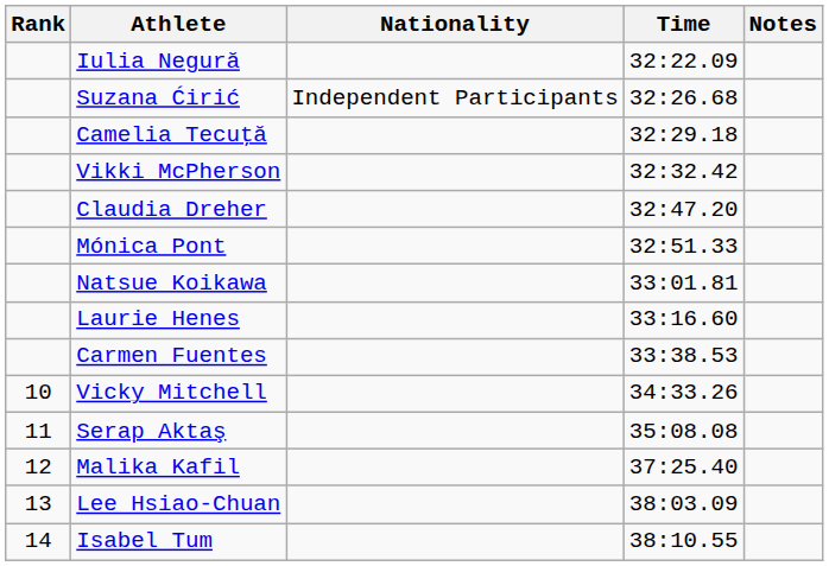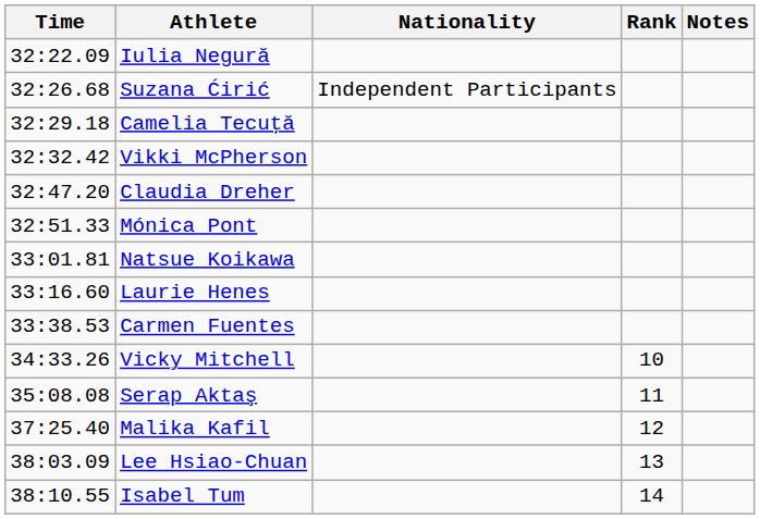columns swapped: Rank <-> Time
